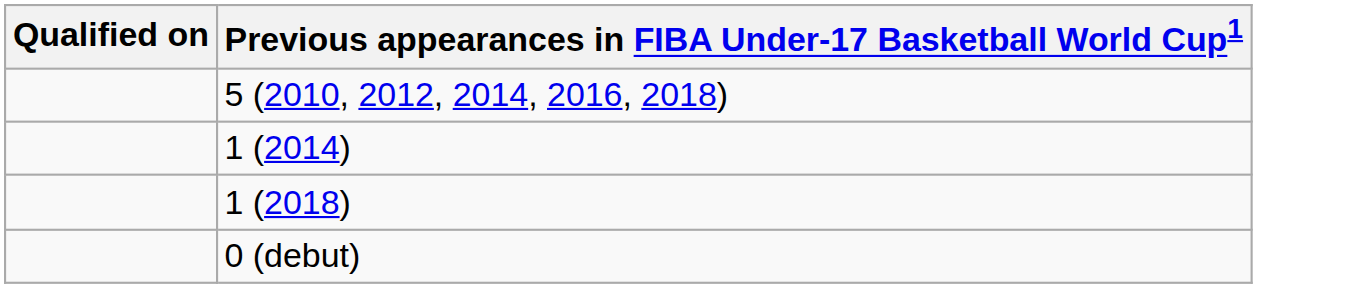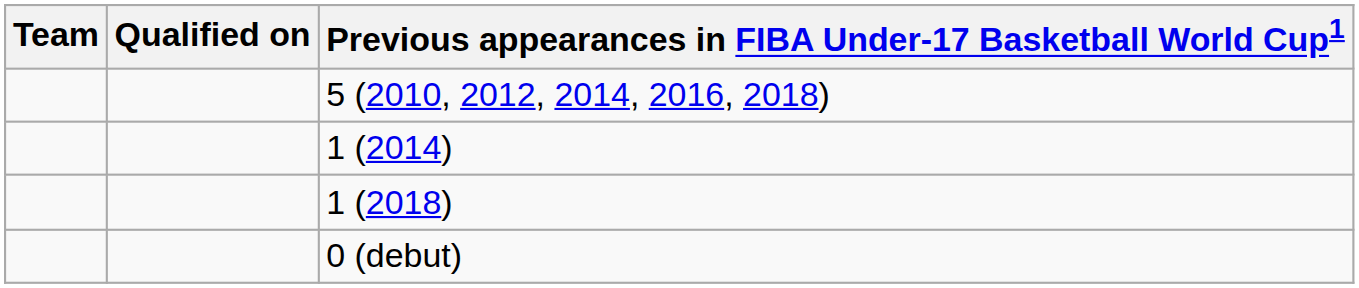+ column: Team
